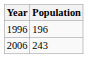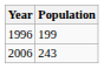1996 | Population: 196 -> 199
